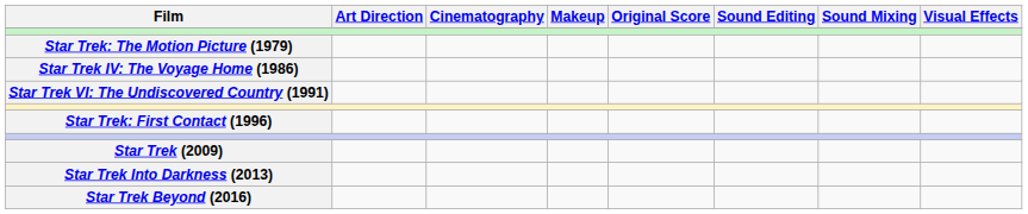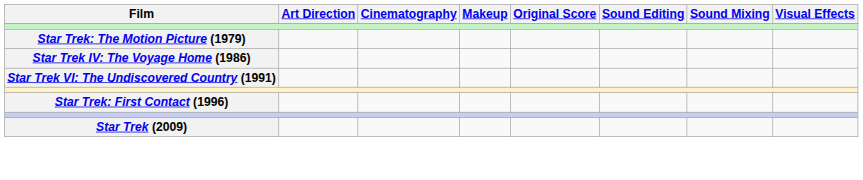- row: Star Trek Into Darkness (2013)
- row: Star Trek Beyond (2016)
